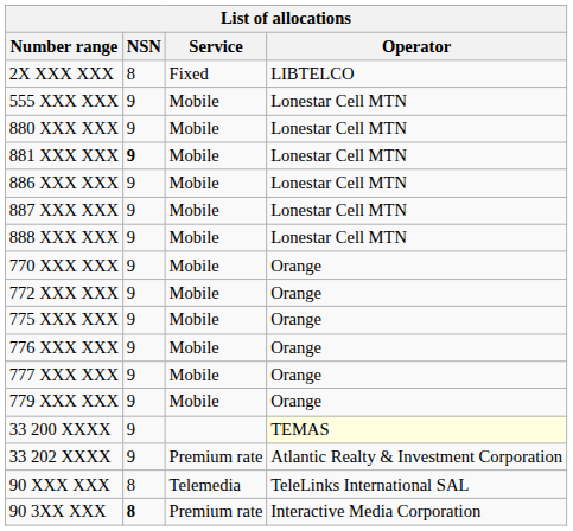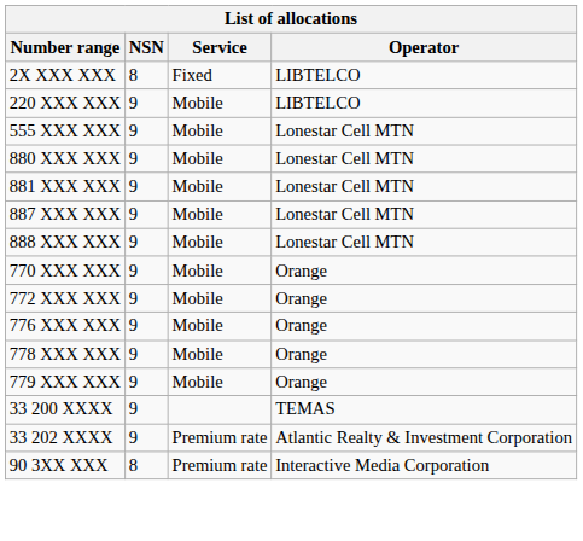+ row: 220 XXX XXX | 9 | Mobile | LIBTELCO
881 XXX XXX | NSN: bold -> normal
- row: 886 XXX XXX | 9 | Mobile | Lonestar Cell MTN
- row: 775 XXX XXX | 9 | Mobile | Orange
- row: 777 XXX XXX | 9 | Mobile | Orange
+ row: 778 XXX XXX | 9 | Mobile | Orange
33 200 XXXX | Operator: lightyellow background -> no background
- row: 90 XXX XXX | 8 | Telemedia | TeleLinks International SAL
90 3XX XXX | NSN: bold -> normal
